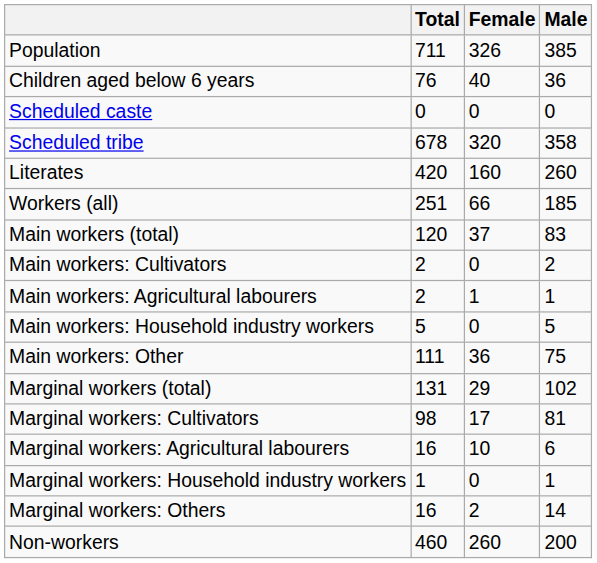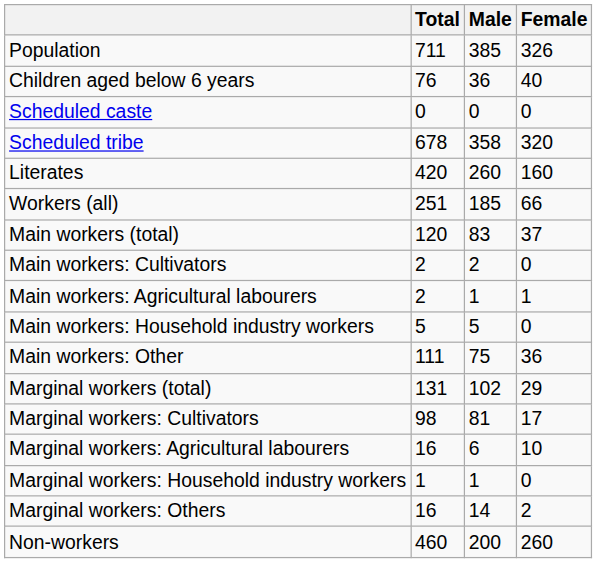columns swapped: Male <-> Female
